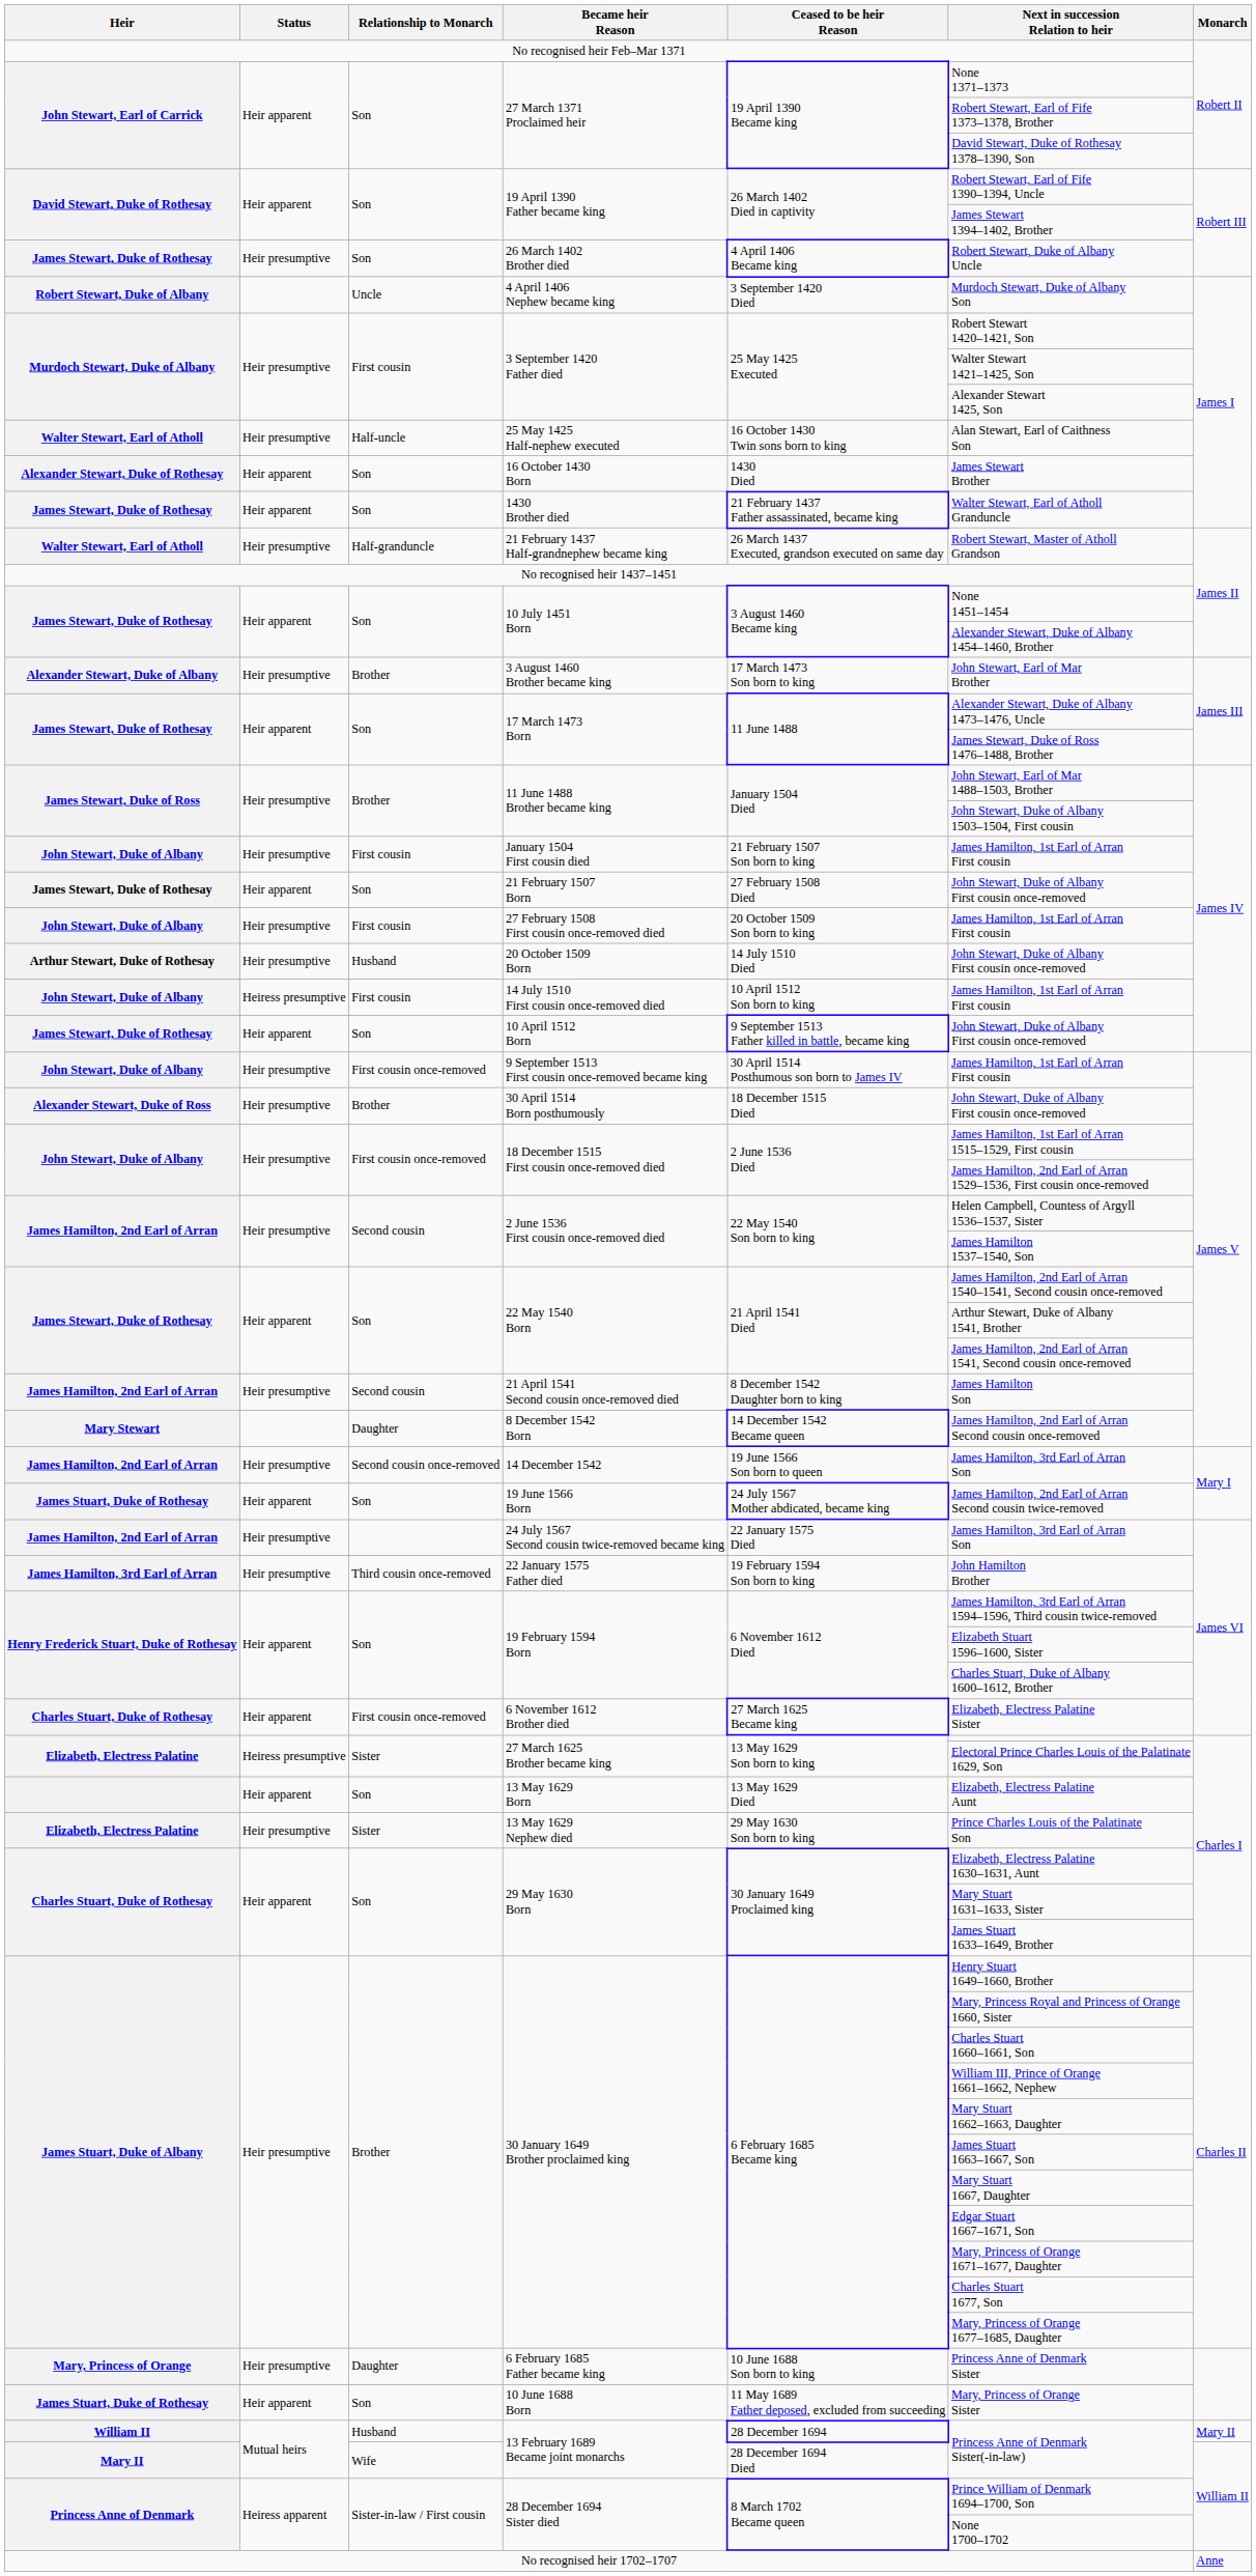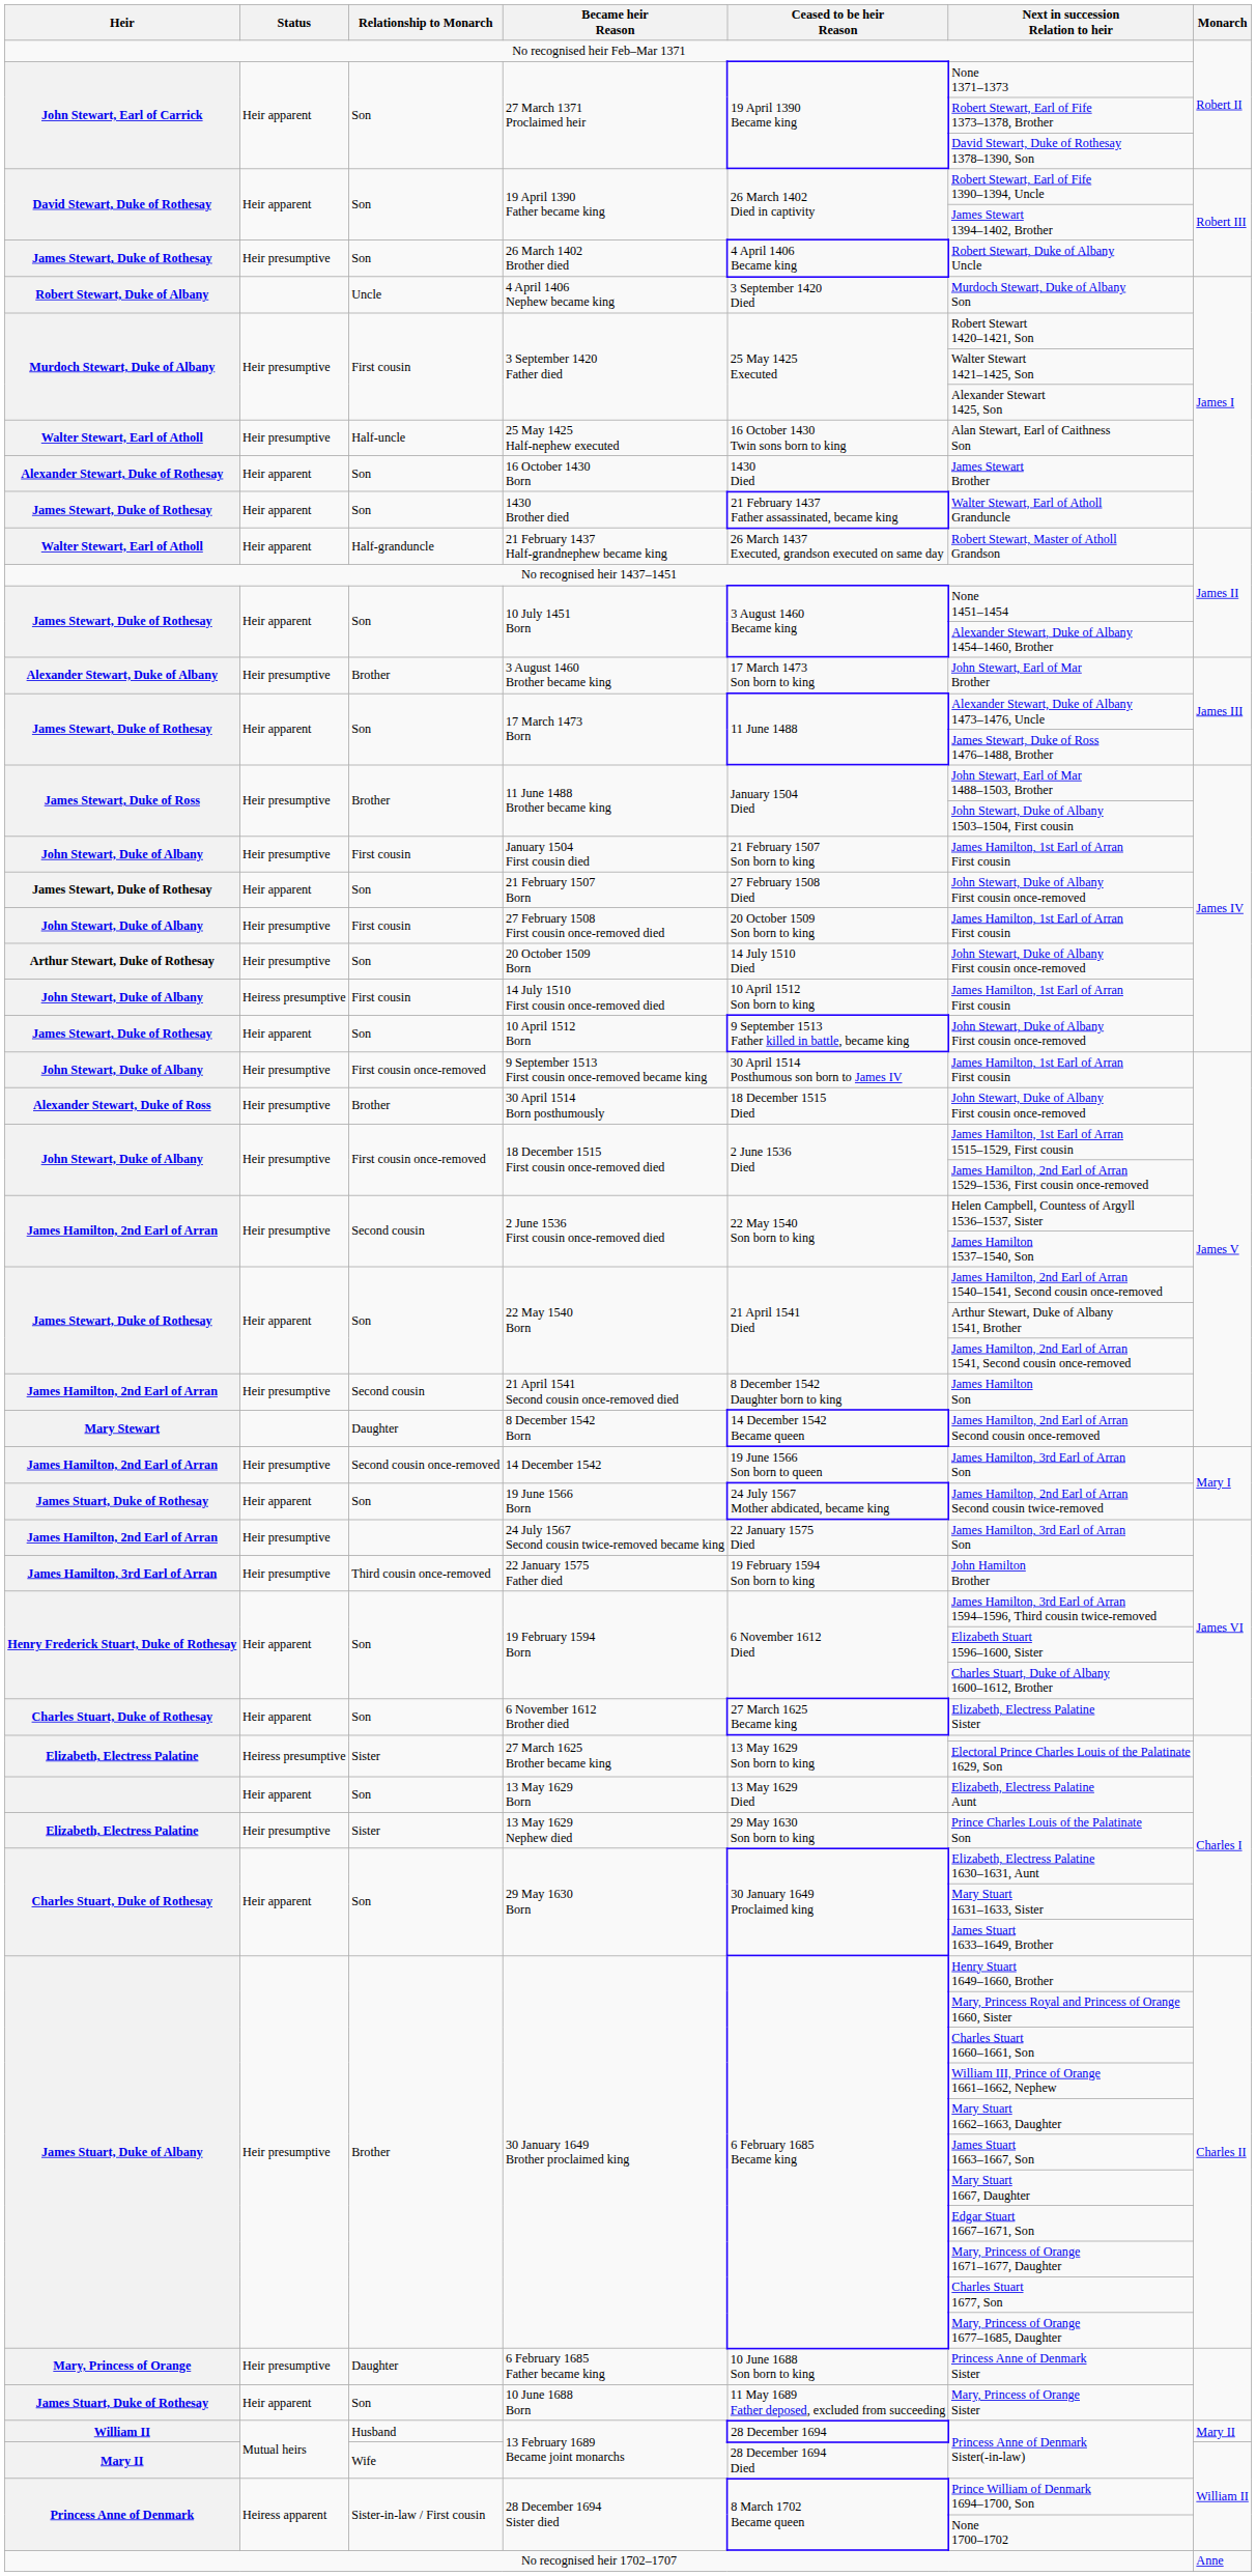21 February 1437 Half-grandnephew became king | Status: Heir presumptive -> Heir apparent
20 October 1509 Born | Relationship to Monarch: Husband -> Son
6 November 1612 Brother died | Relationship to Monarch: First cousin once-removed -> Son
